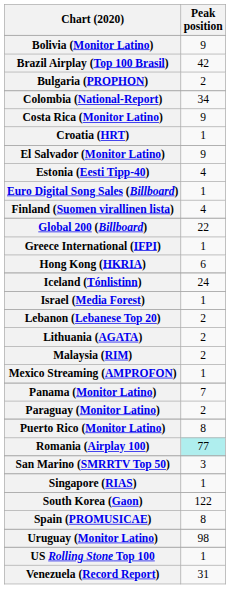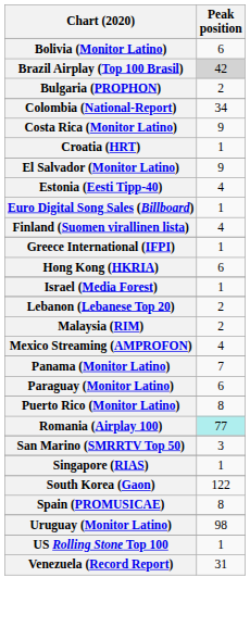Bolivia (Monitor Latino) | Peak position: 9 -> 6
Brazil Airplay (Top 100 Brasil) | Peak position: no background -> lightgrey background
- row: Global 200 (Billboard) | 22
- row: Iceland (Tónlistinn) | 24
- row: Lithuania (AGATA) | 2
Mexico Streaming (AMPROFON) | Peak position: 1 -> 4
Paraguay (Monitor Latino) | Peak position: 2 -> 6
